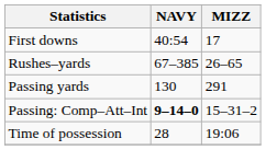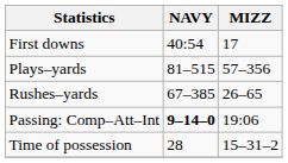+ row: Plays–yards | 81–515 | 57–356
- row: Passing yards | 130 | 291
Passing: Comp–Att–Int | MIZZ: 15–31–2 -> 19:06
Time of possession | MIZZ: 19:06 -> 15–31–2
